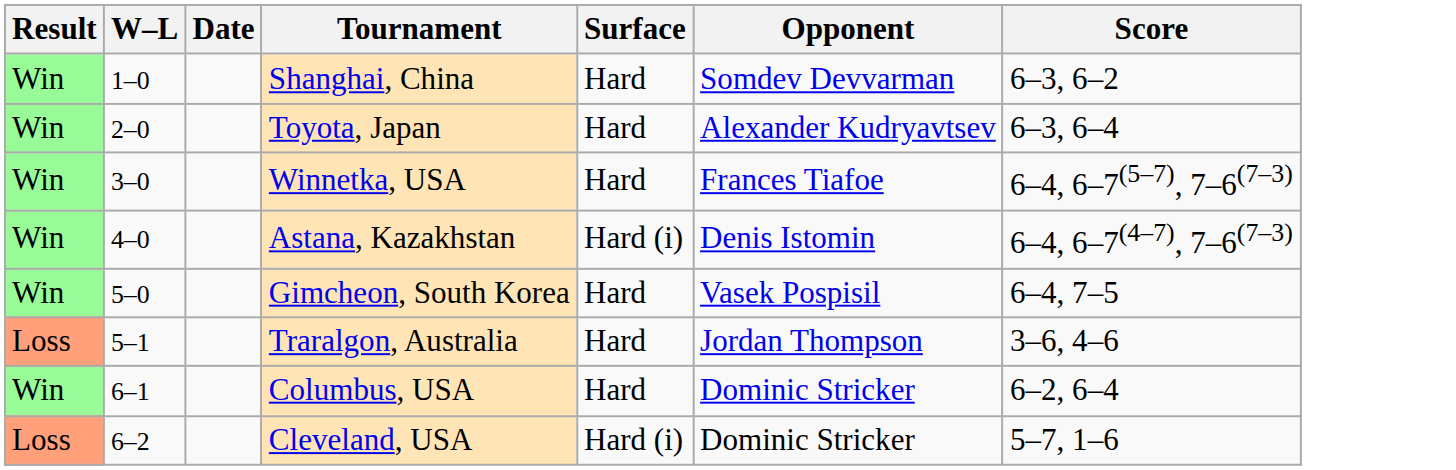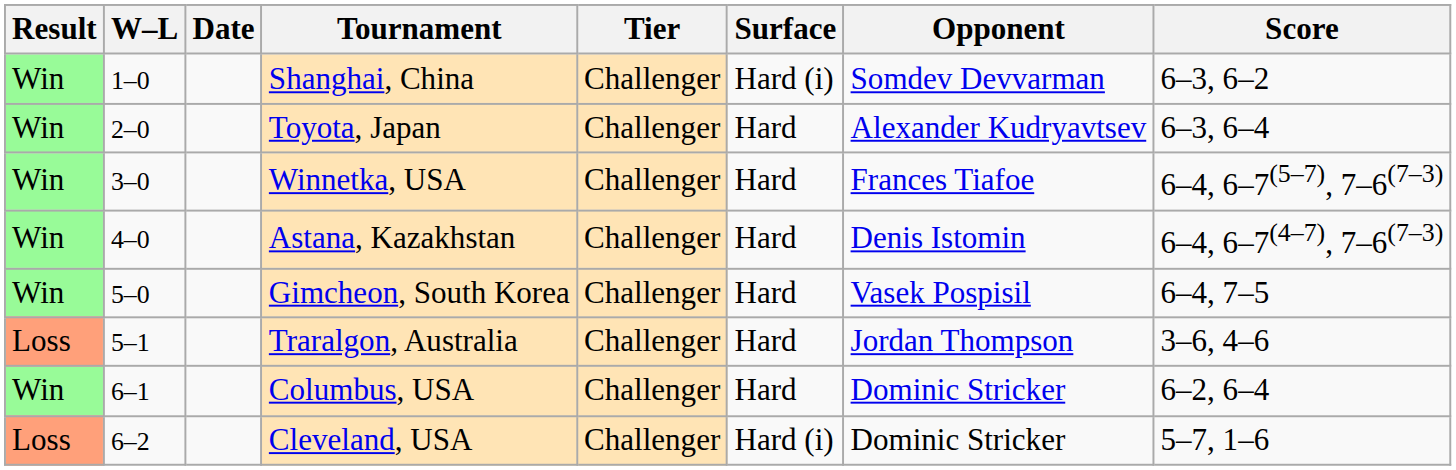+ column: Tier | Challenger | Challenger | Challenger | Challenger | Challenger | Challenger | Challenger | Challenger
Shanghai, China | Surface: Hard -> Hard (i)
Astana, Kazakhstan | Surface: Hard (i) -> Hard
